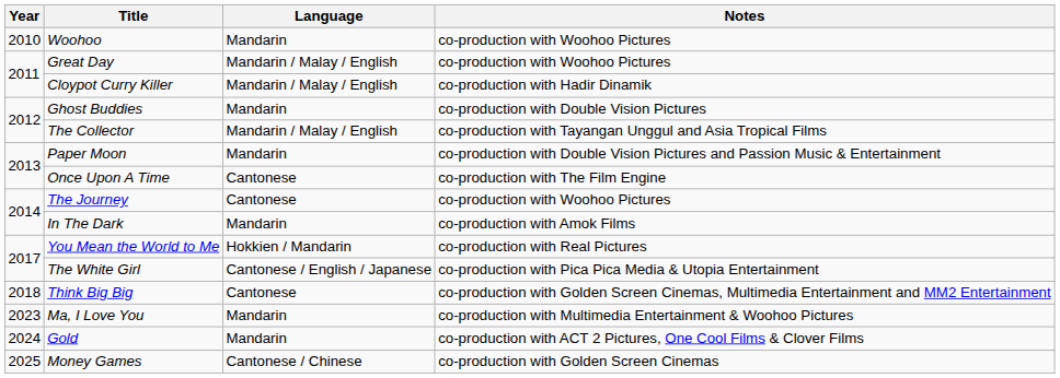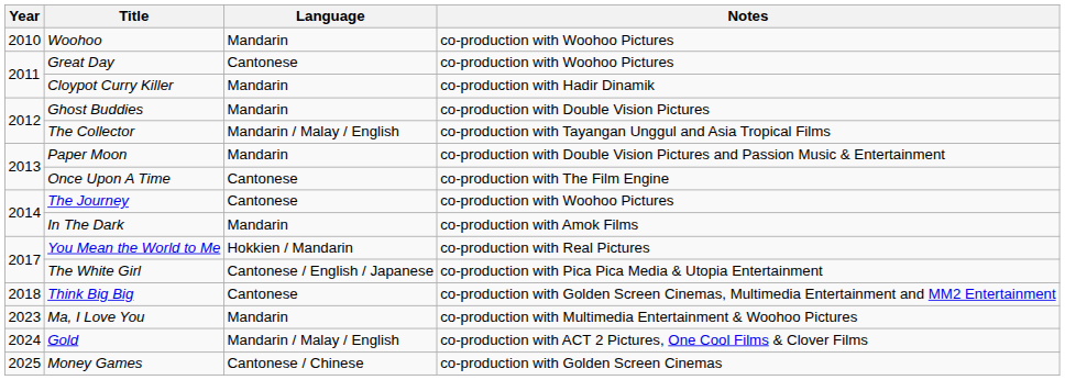Great Day | Language: Mandarin / Malay / English -> Cantonese
Cloypot Curry Killer | Language: Mandarin / Malay / English -> Mandarin
Gold | Language: Mandarin -> Mandarin / Malay / English
